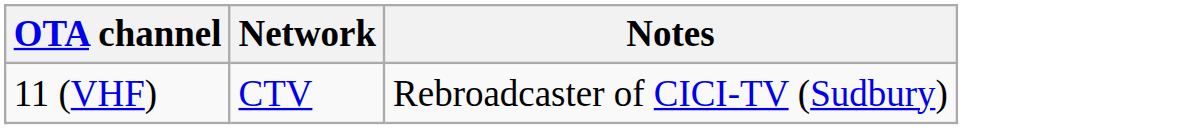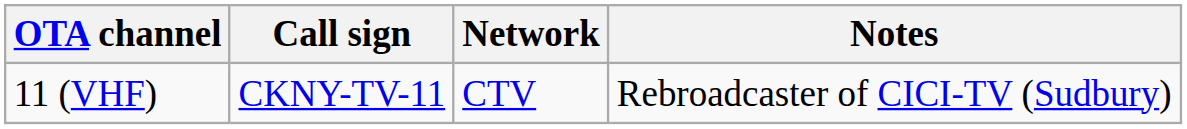+ column: Call sign | CKNY-TV-11
